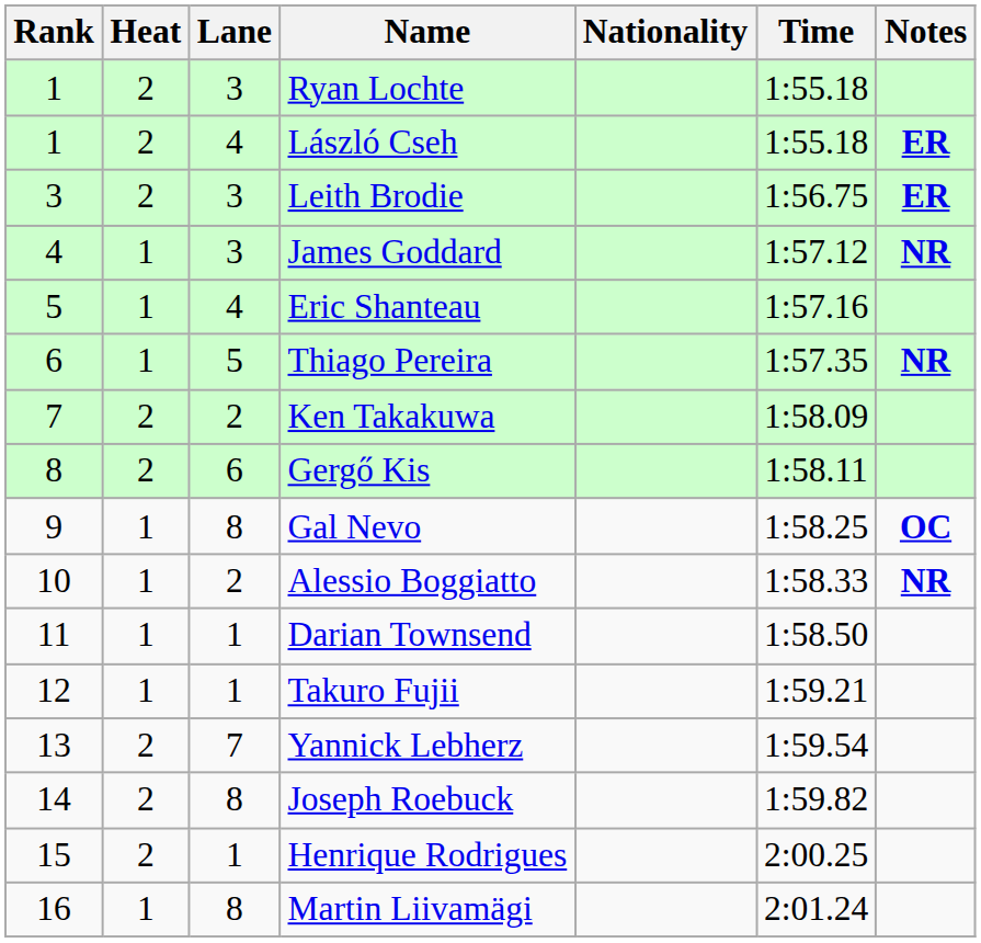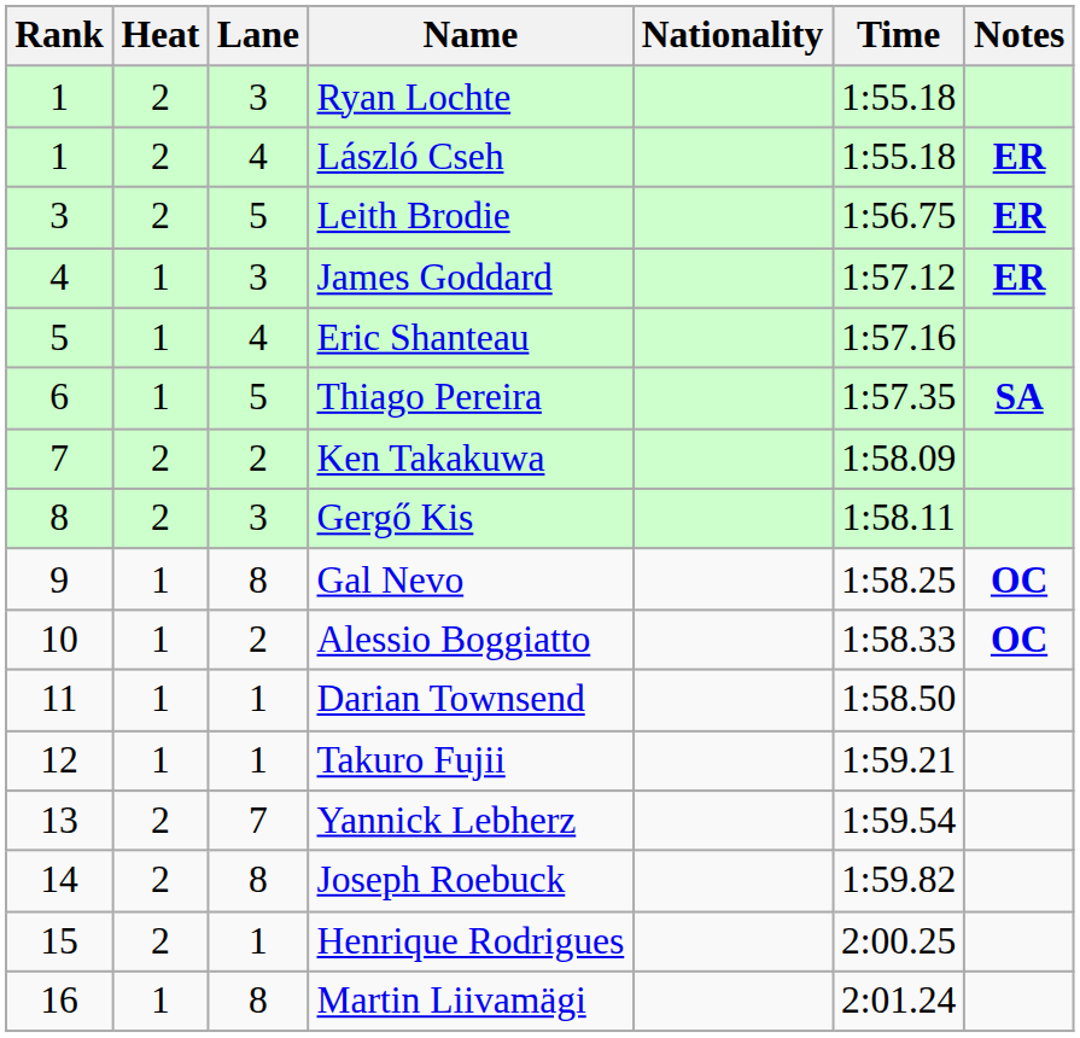Leith Brodie | Lane: 3 -> 5
James Goddard | Notes: NR -> ER
Thiago Pereira | Notes: NR -> SA
Gergő Kis | Lane: 6 -> 3
Alessio Boggiatto | Notes: NR -> OC
